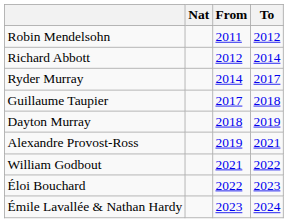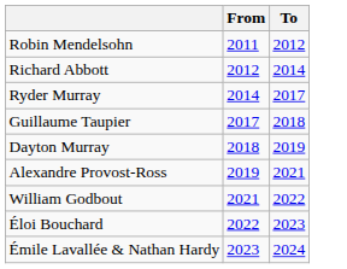- column: Nat
